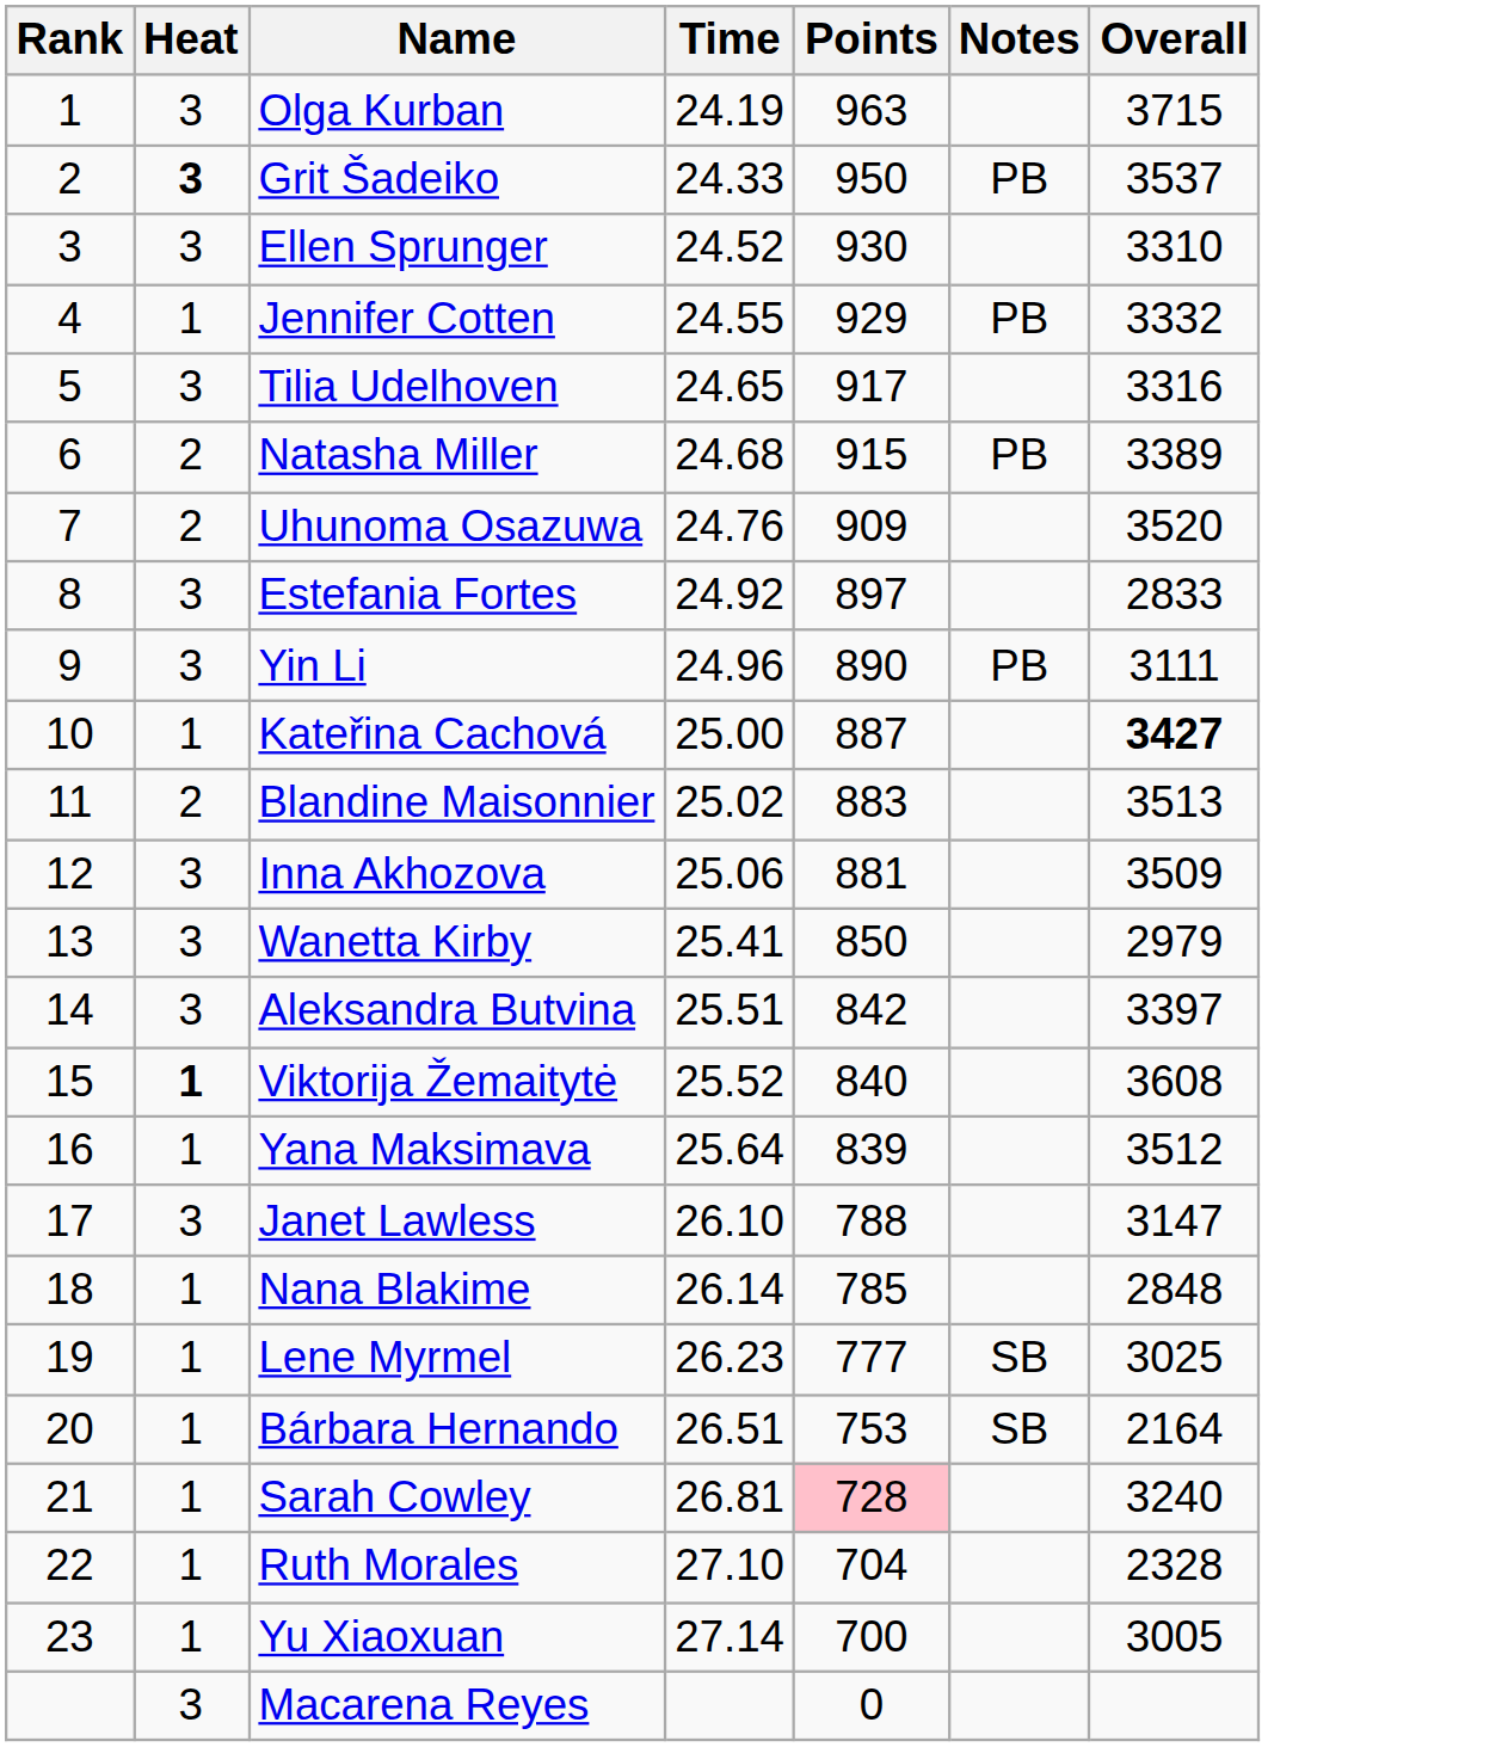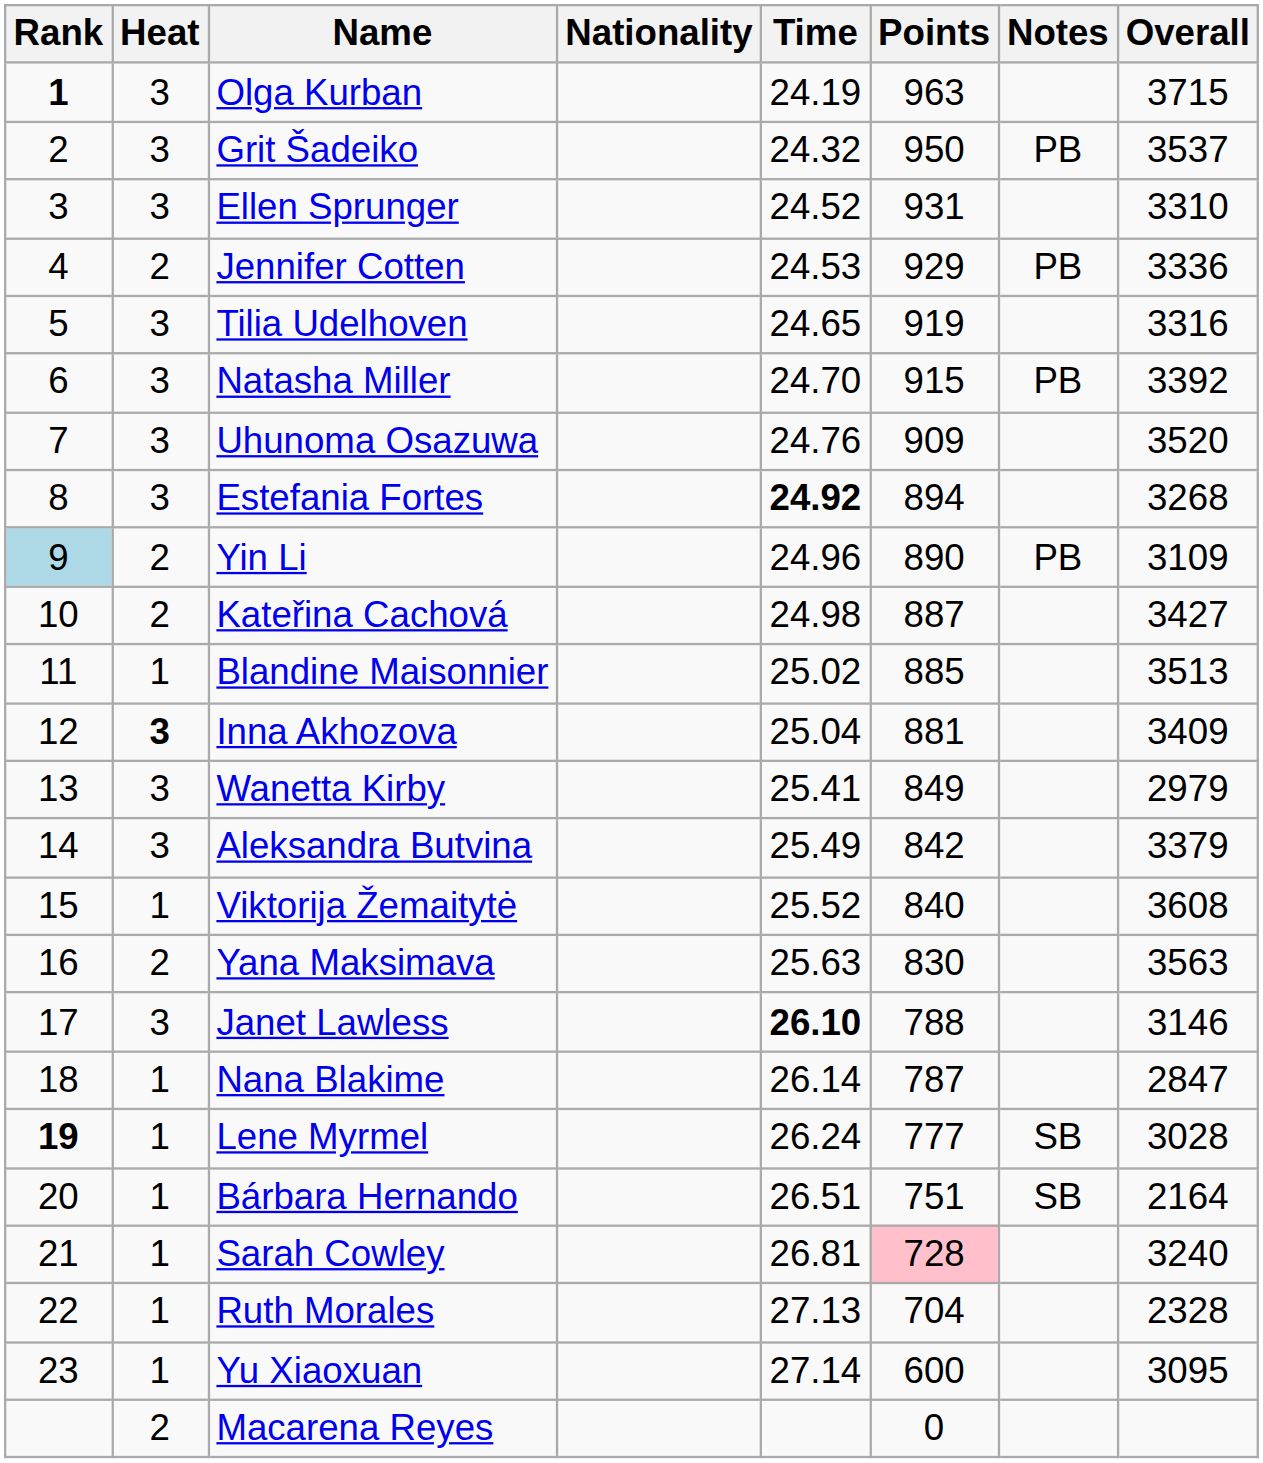+ column: Nationality
Olga Kurban | Rank: normal -> bold
Grit Šadeiko | Heat: bold -> normal
Grit Šadeiko | Time: 24.33 -> 24.32
Ellen Sprunger | Points: 930 -> 931
Jennifer Cotten | Heat: 1 -> 2
Jennifer Cotten | Time: 24.55 -> 24.53
Jennifer Cotten | Overall: 3332 -> 3336
Tilia Udelhoven | Points: 917 -> 919
Natasha Miller | Heat: 2 -> 3
Natasha Miller | Time: 24.68 -> 24.70
Natasha Miller | Overall: 3389 -> 3392
Uhunoma Osazuwa | Heat: 2 -> 3
Estefania Fortes | Time: normal -> bold
Estefania Fortes | Points: 897 -> 894
Estefania Fortes | Overall: 2833 -> 3268
Yin Li | Rank: no background -> lightblue background
Yin Li | Heat: 3 -> 2
Yin Li | Overall: 3111 -> 3109
Kateřina Cachová | Heat: 1 -> 2
Kateřina Cachová | Time: 25.00 -> 24.98
Kateřina Cachová | Overall: bold -> normal
Blandine Maisonnier | Heat: 2 -> 1
Blandine Maisonnier | Points: 883 -> 885
Inna Akhozova | Heat: normal -> bold
Inna Akhozova | Time: 25.06 -> 25.04
Inna Akhozova | Overall: 3509 -> 3409
Wanetta Kirby | Points: 850 -> 849
Aleksandra Butvina | Time: 25.51 -> 25.49
Aleksandra Butvina | Overall: 3397 -> 3379
Viktorija Žemaitytė | Heat: bold -> normal
Yana Maksimava | Heat: 1 -> 2
Yana Maksimava | Time: 25.64 -> 25.63
Yana Maksimava | Points: 839 -> 830
Yana Maksimava | Overall: 3512 -> 3563
Janet Lawless | Time: normal -> bold
Janet Lawless | Overall: 3147 -> 3146
Nana Blakime | Points: 785 -> 787
Nana Blakime | Overall: 2848 -> 2847
Lene Myrmel | Rank: normal -> bold
Lene Myrmel | Time: 26.23 -> 26.24
Lene Myrmel | Overall: 3025 -> 3028
Bárbara Hernando | Points: 753 -> 751
Ruth Morales | Time: 27.10 -> 27.13
Yu Xiaoxuan | Points: 700 -> 600
Yu Xiaoxuan | Overall: 3005 -> 3095
Macarena Reyes | Heat: 3 -> 2
